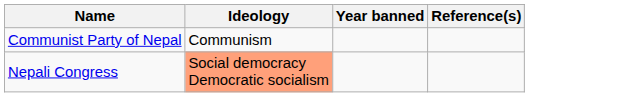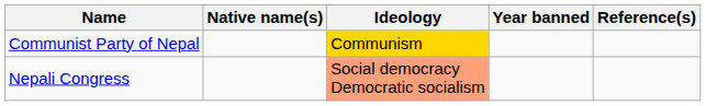+ column: Native name(s)
Communist Party of Nepal | Ideology: no background -> gold background
